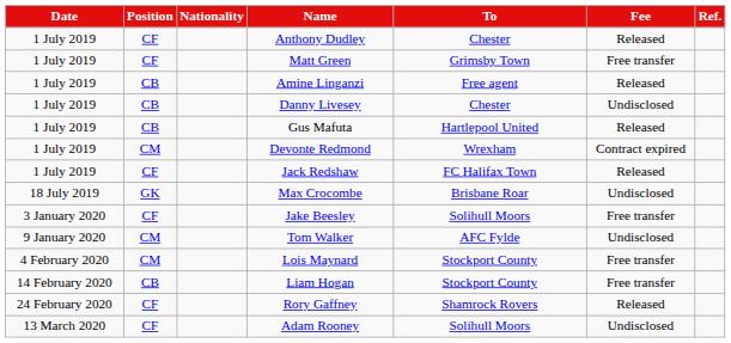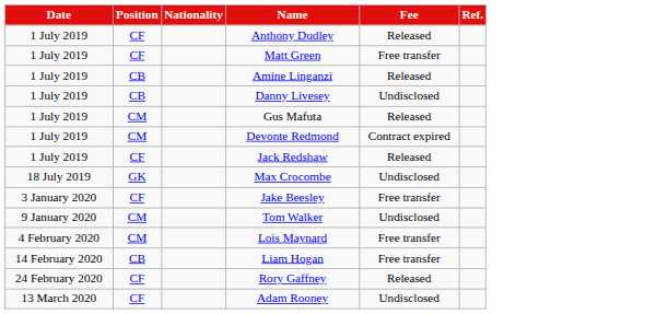- column: To | Chester | Grimsby Town | Free agent | Chester | Hartlepool United | Wrexham | FC Halifax Town | Brisbane Roar | Solihull Moors | AFC Fylde | Stockport County | Stockport County | Shamrock Rovers | Solihull Moors
Gus Mafuta | Position: CB -> CM
